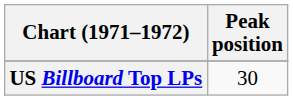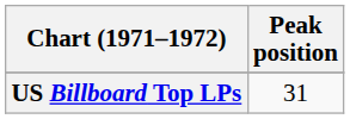US Billboard Top LPs | Peak position: 30 -> 31
